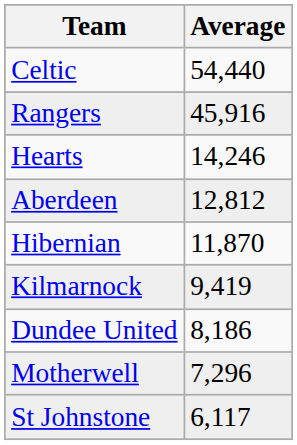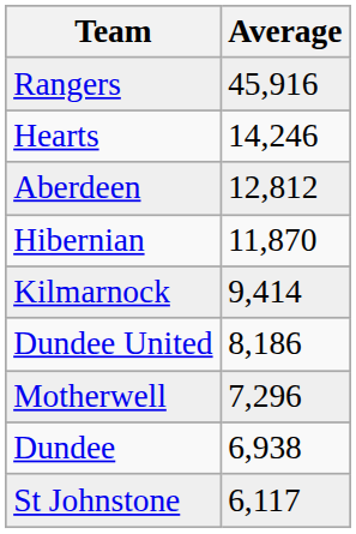- row: Celtic | 54,440
Kilmarnock | Average: 9,419 -> 9,414
+ row: Dundee | 6,938
